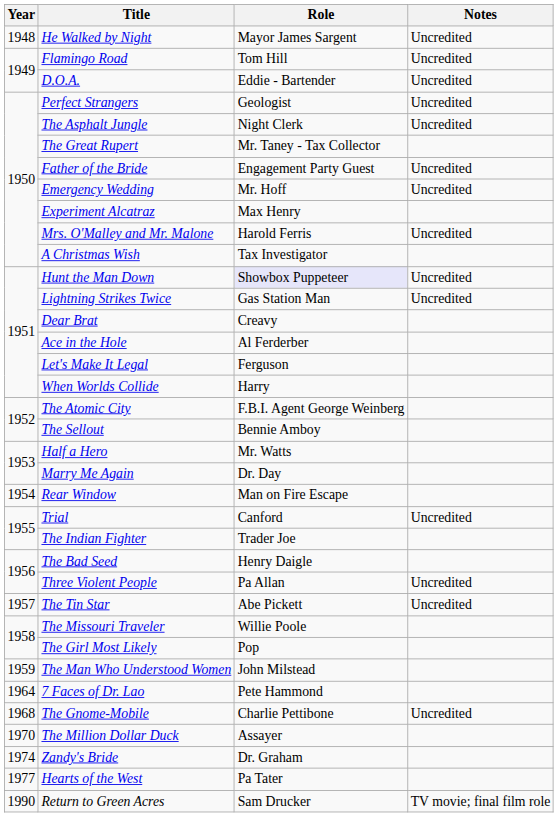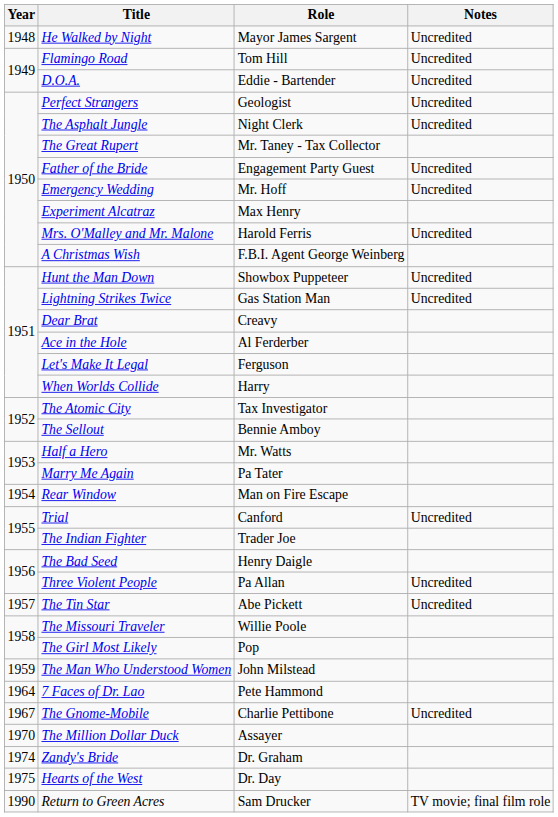A Christmas Wish | Role: Tax Investigator -> F.B.I. Agent George Weinberg
Hunt the Man Down | Role: lavender background -> no background
The Atomic City | Role: F.B.I. Agent George Weinberg -> Tax Investigator
Marry Me Again | Role: Dr. Day -> Pa Tater
The Gnome-Mobile | Year: 1968 -> 1967
Hearts of the West | Year: 1977 -> 1975
Hearts of the West | Role: Pa Tater -> Dr. Day
